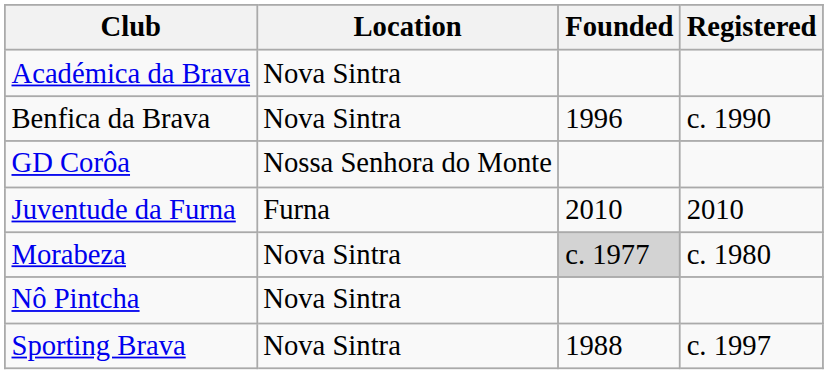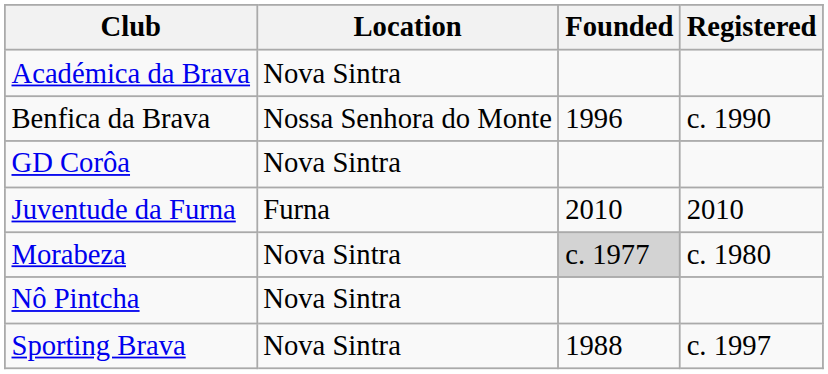Benfica da Brava | Location: Nova Sintra -> Nossa Senhora do Monte
GD Corôa | Location: Nossa Senhora do Monte -> Nova Sintra
